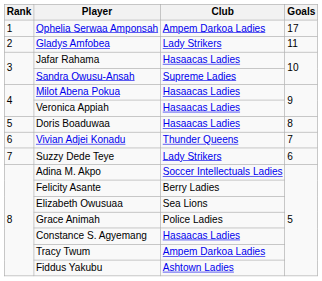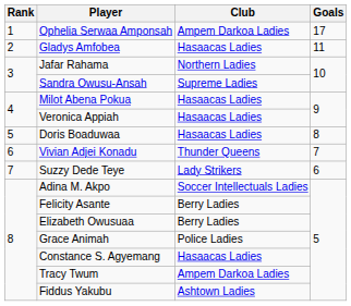Gladys Amfobea | Club: Lady Strikers -> Hasaacas Ladies
Jafar Rahama | Club: Hasaacas Ladies -> Northern Ladies
Elizabeth Owusuaa | Club: Sea Lions -> Berry Ladies
